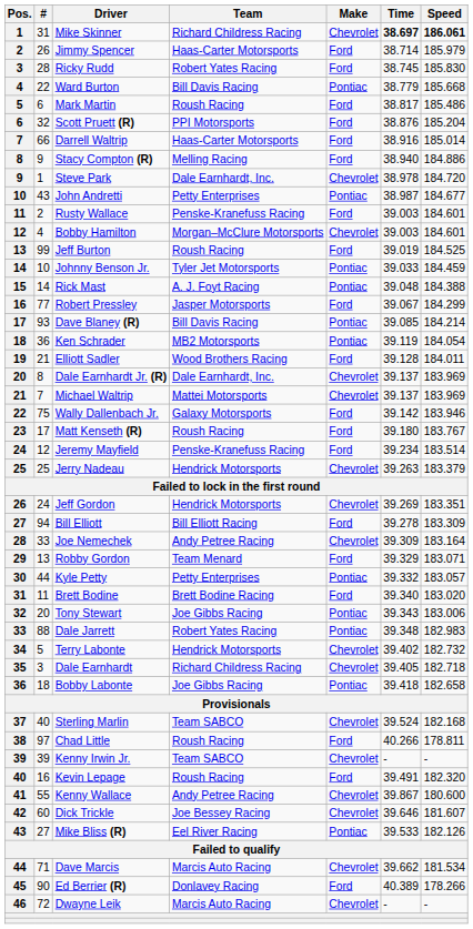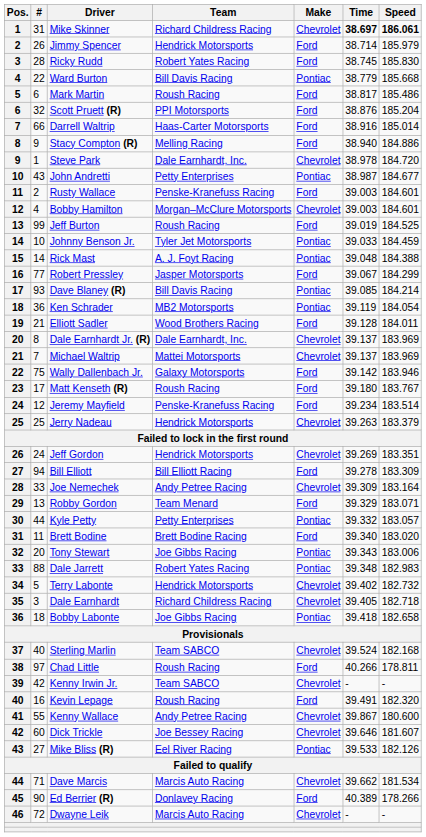Jimmy Spencer | Team: Haas-Carter Motorsports -> Hendrick Motorsports
Kenny Irwin Jr. | #: 39 -> 42
